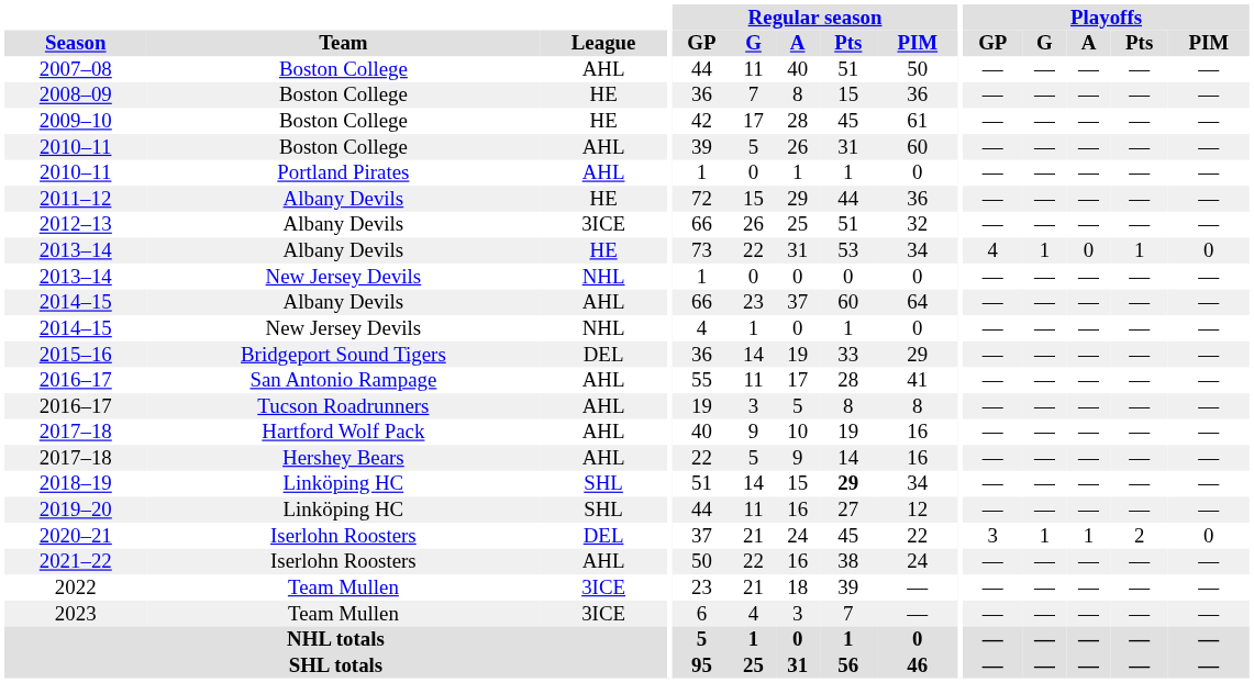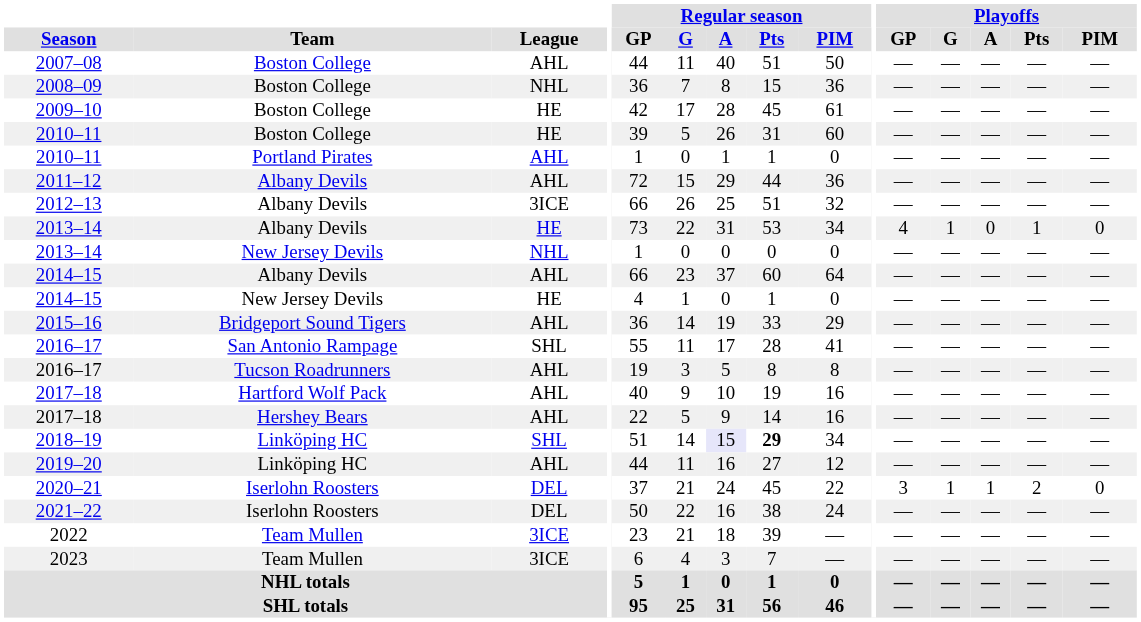2008–09 | League: HE -> NHL
2010–11 / Boston College | League: AHL -> HE
2011–12 | League: HE -> AHL
2014–15 / New Jersey Devils | League: NHL -> HE
2015–16 | League: DEL -> AHL
2016–17 / San Antonio Rampage | League: AHL -> SHL
2018–19 | Regular season / A: no background -> lavender background
2019–20 | League: SHL -> AHL
2021–22 | League: AHL -> DEL
